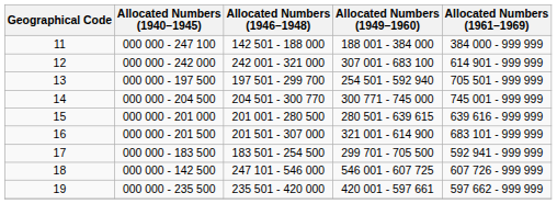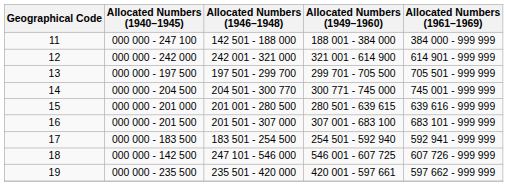12 | Allocated Numbers (1949–1960): 307 001 - 683 100 -> 321 001 - 614 900
13 | Allocated Numbers (1949–1960): 254 501 - 592 940 -> 299 701 - 705 500
16 | Allocated Numbers (1949–1960): 321 001 - 614 900 -> 307 001 - 683 100
17 | Allocated Numbers (1949–1960): 299 701 - 705 500 -> 254 501 - 592 940
